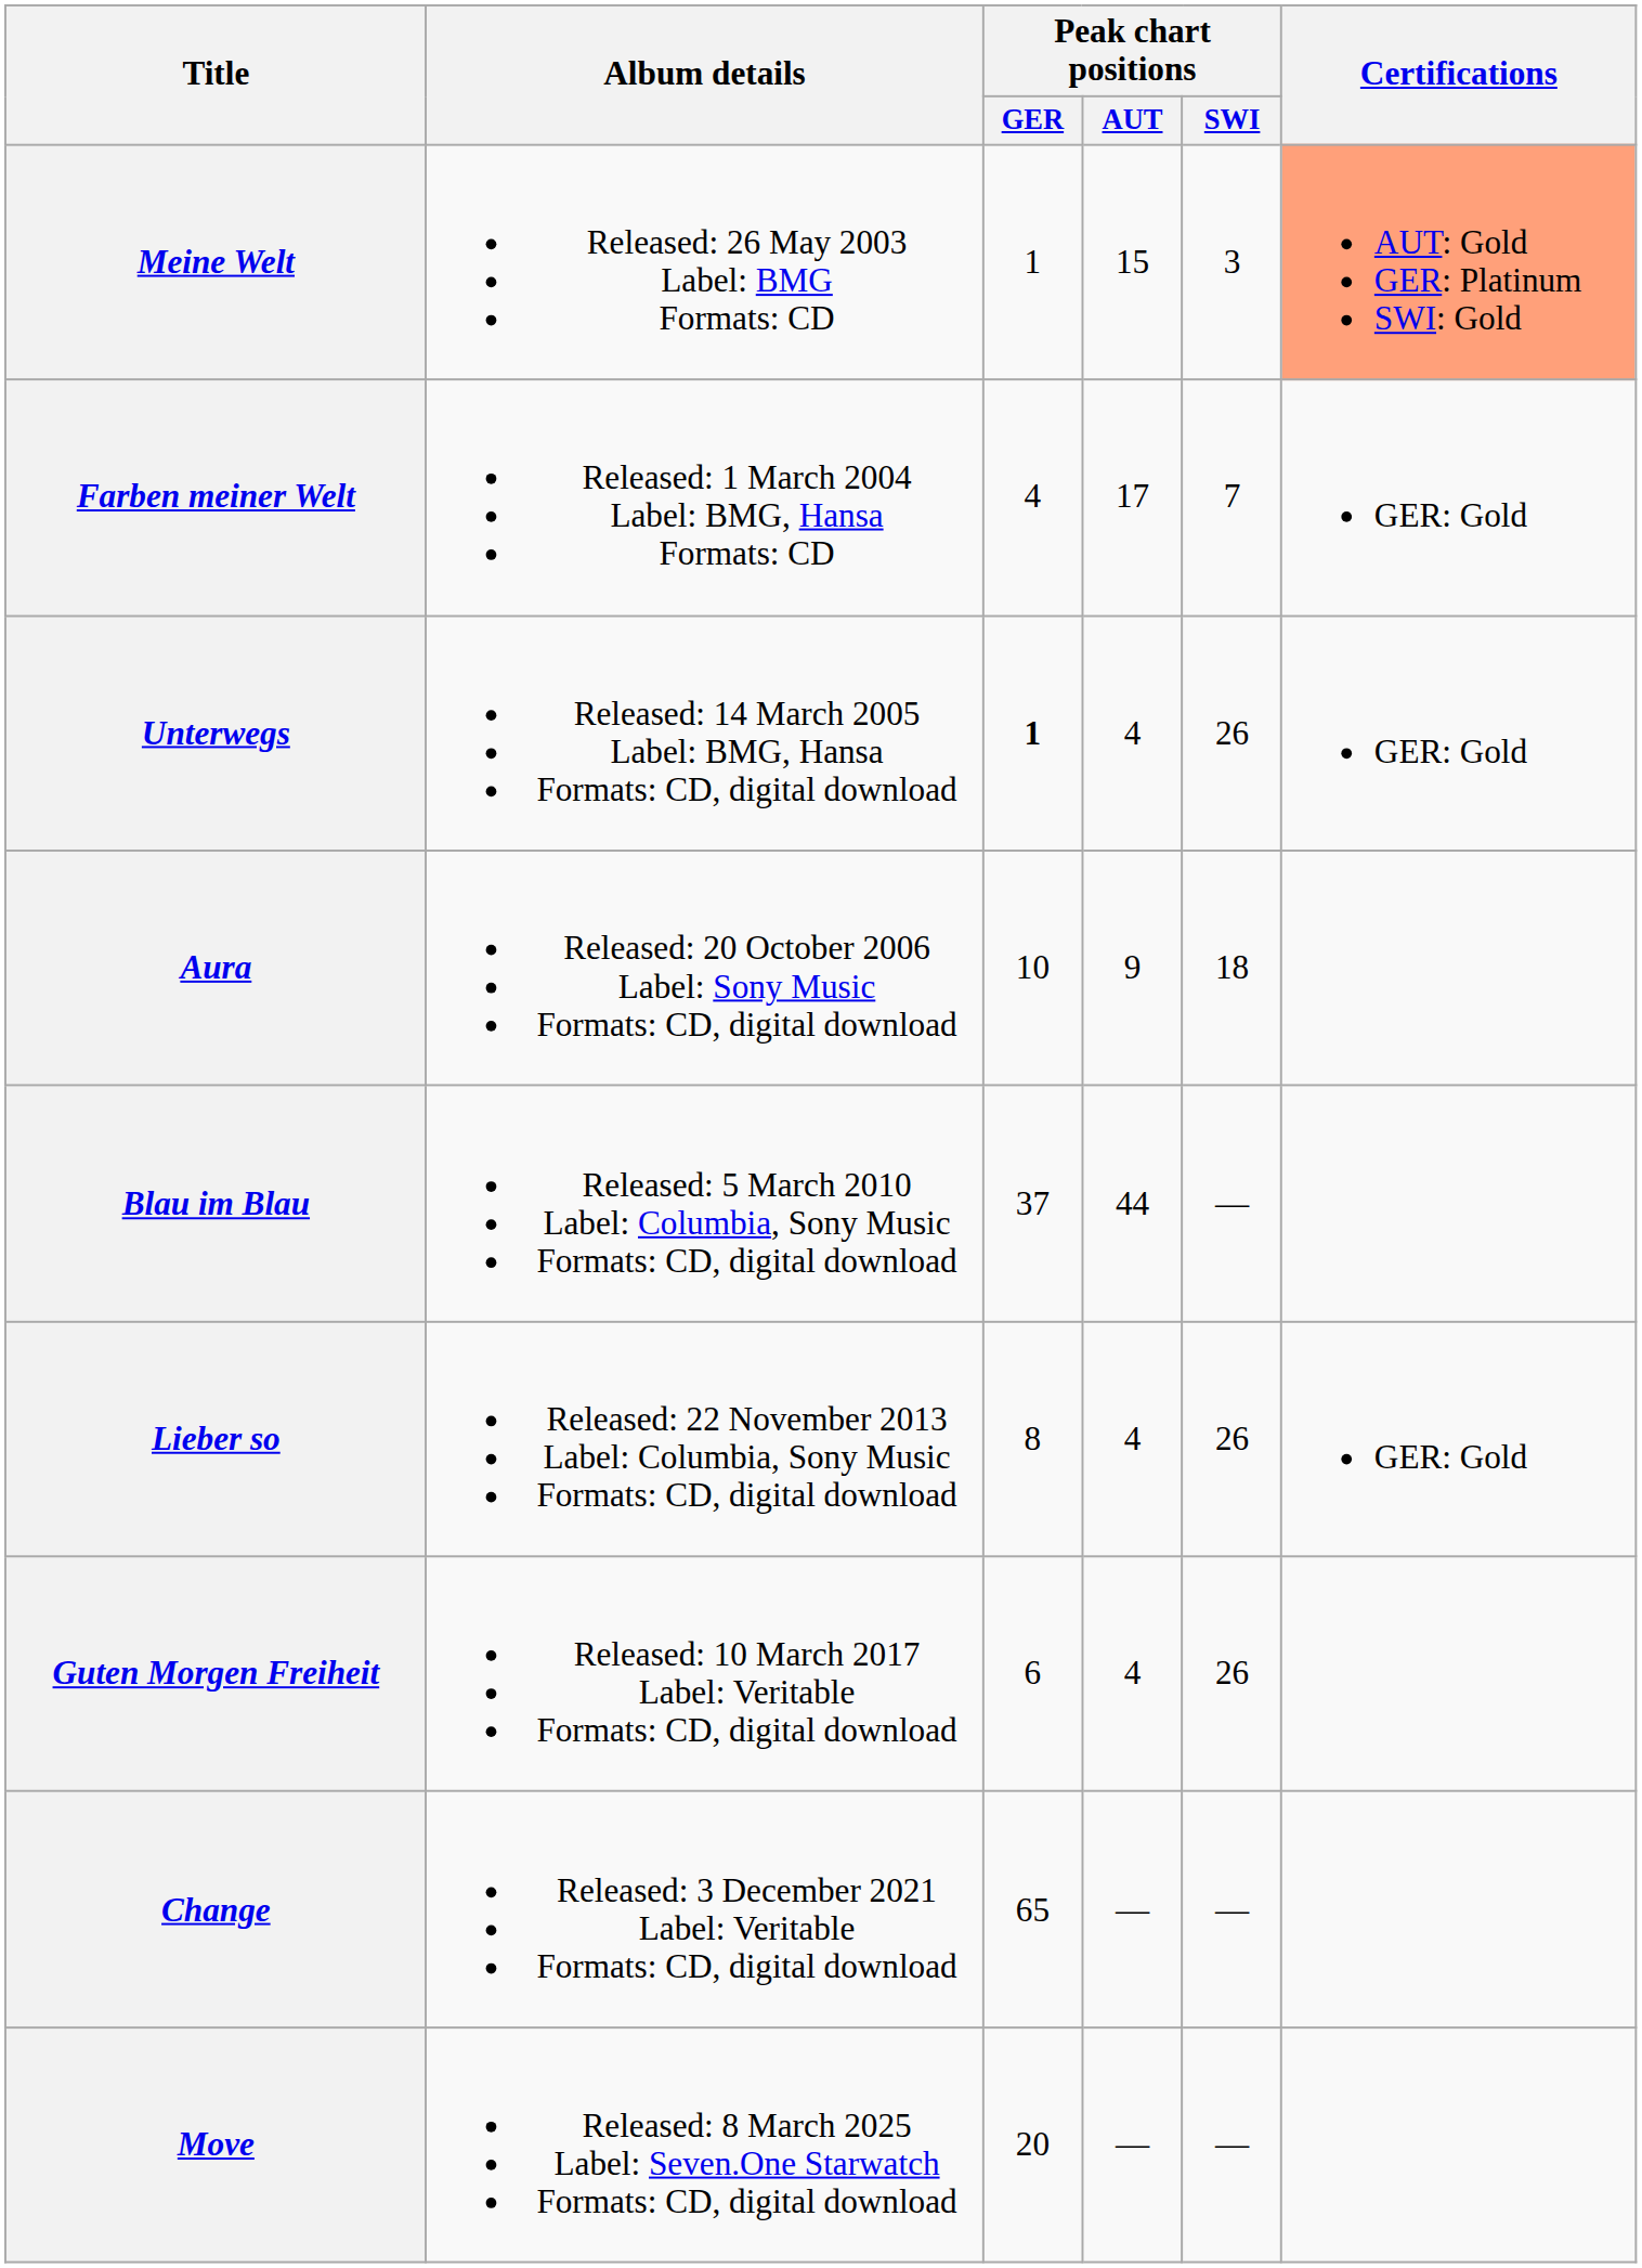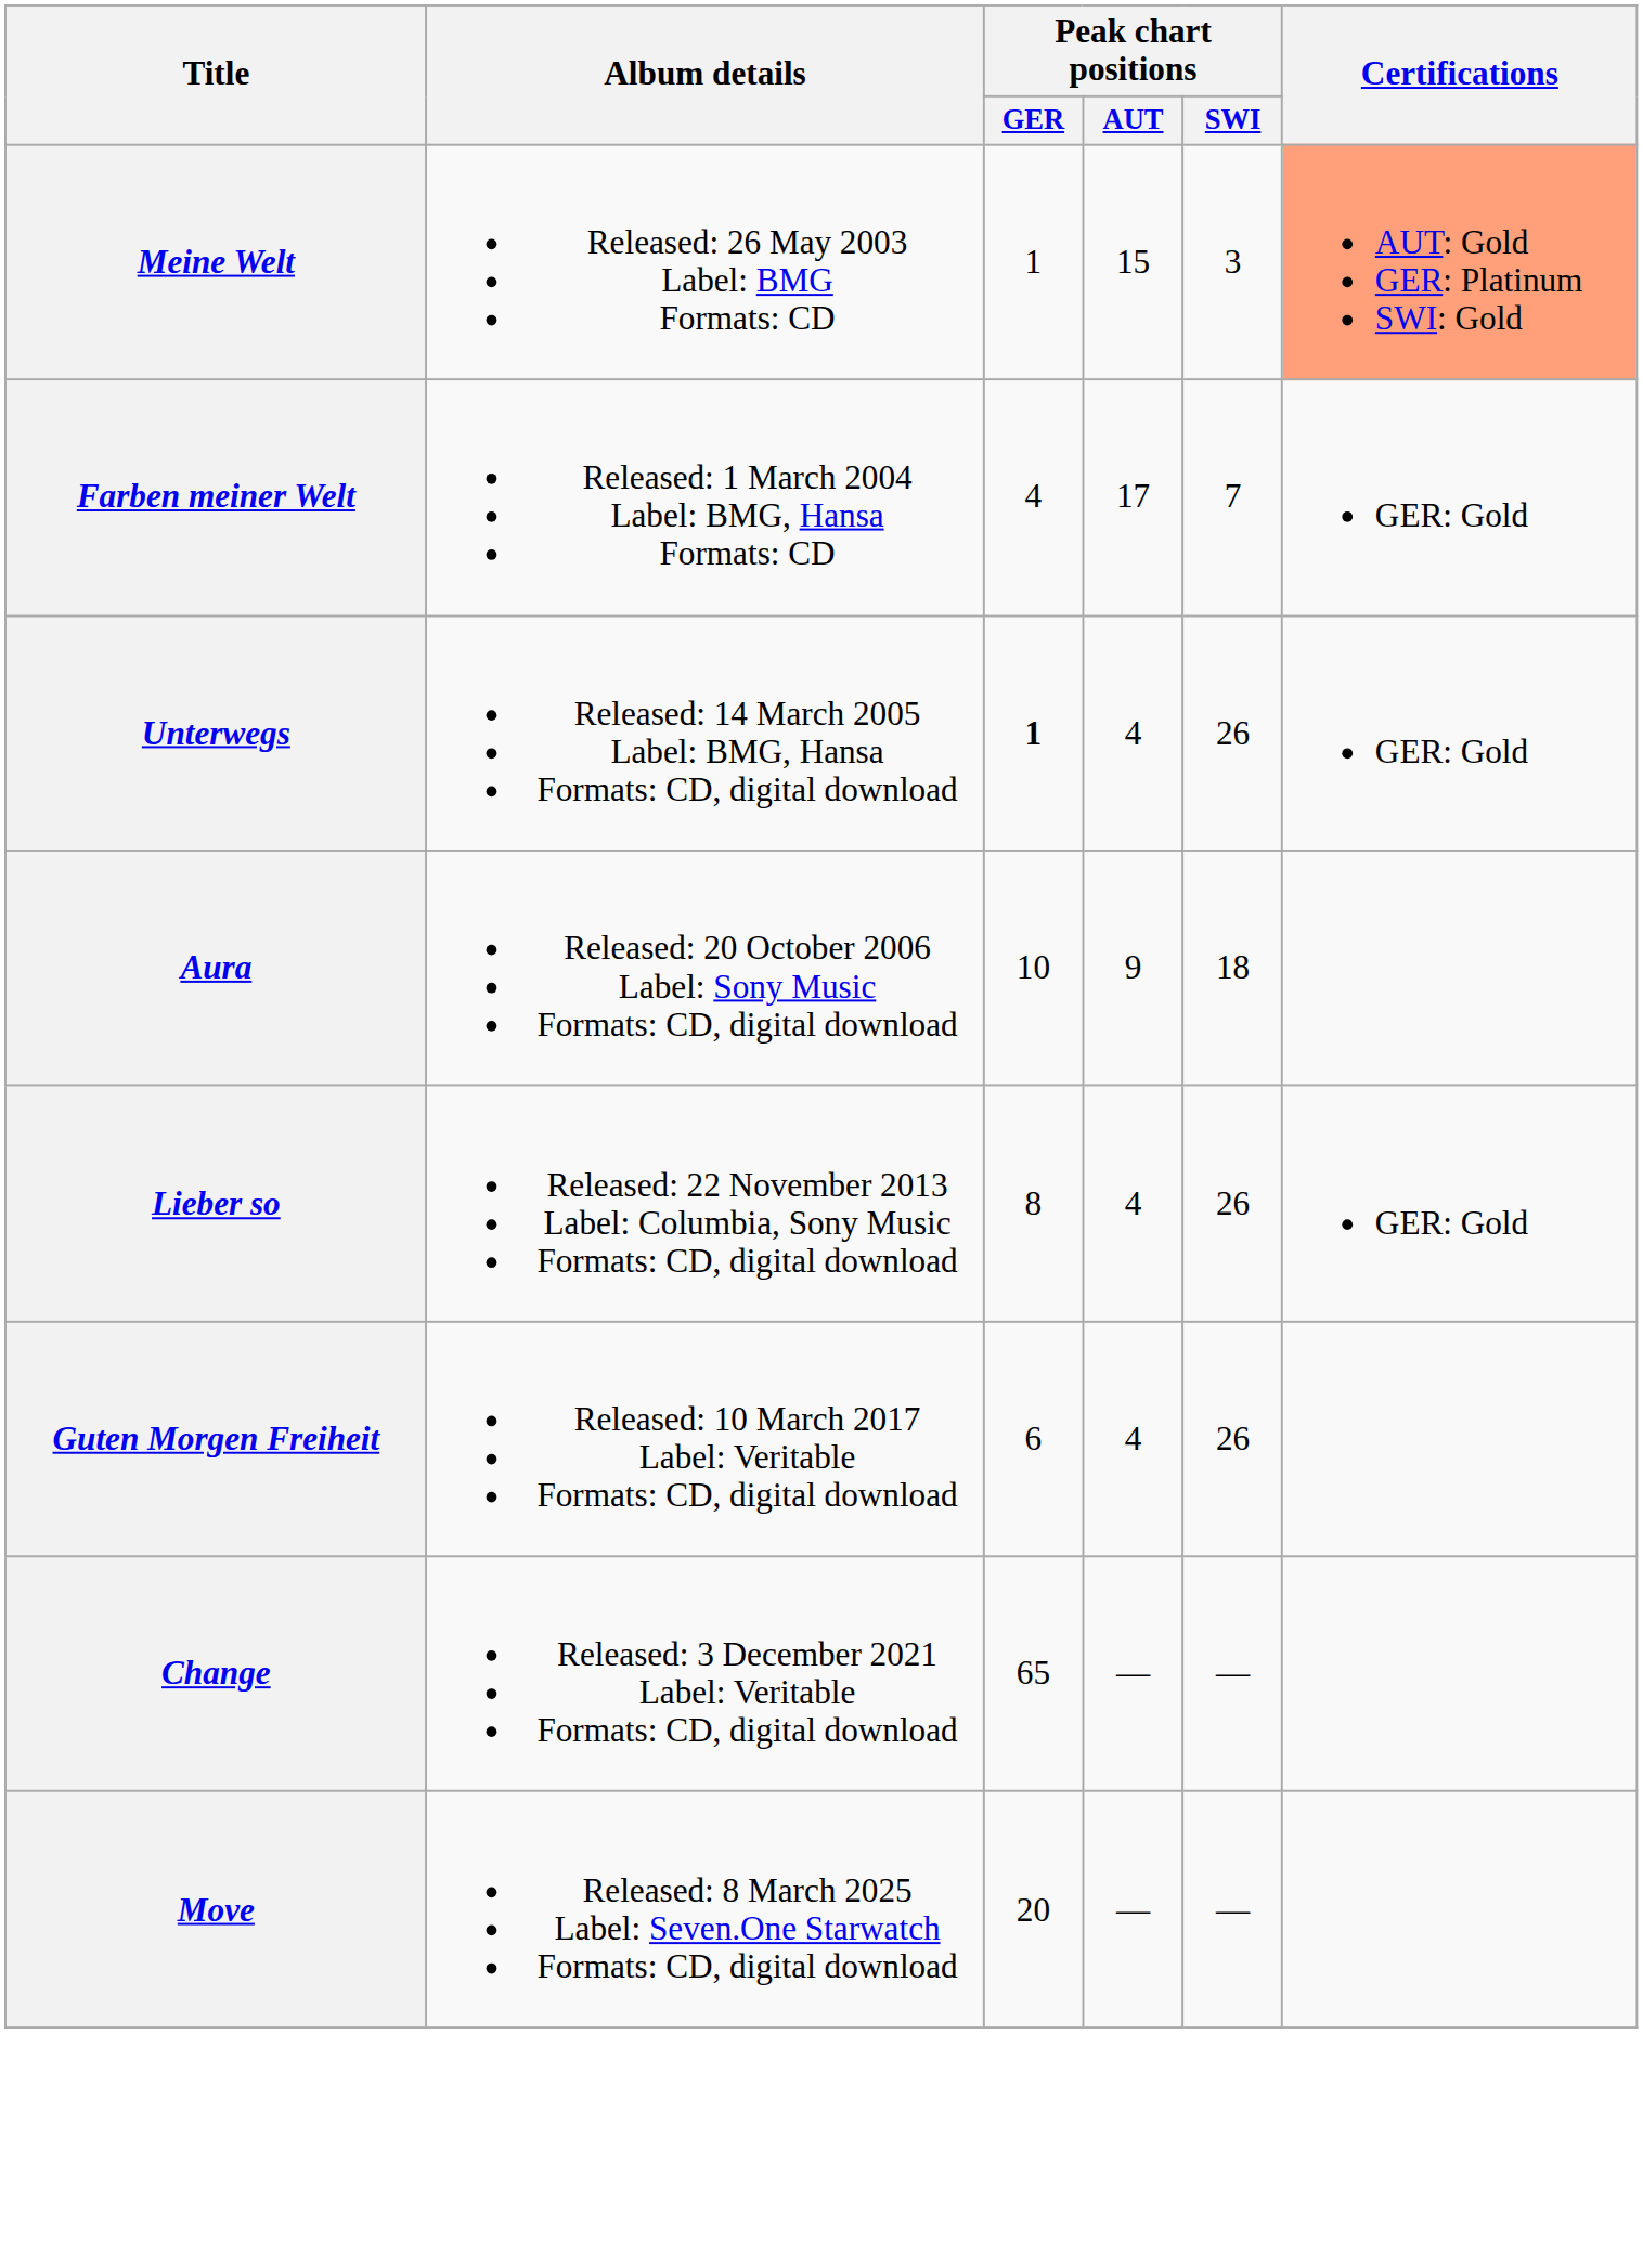- row: Blau im Blau | Released: 5 March 2010 Label: Columbia, Sony Music Formats: CD, digital download | 37 | 44 | —
